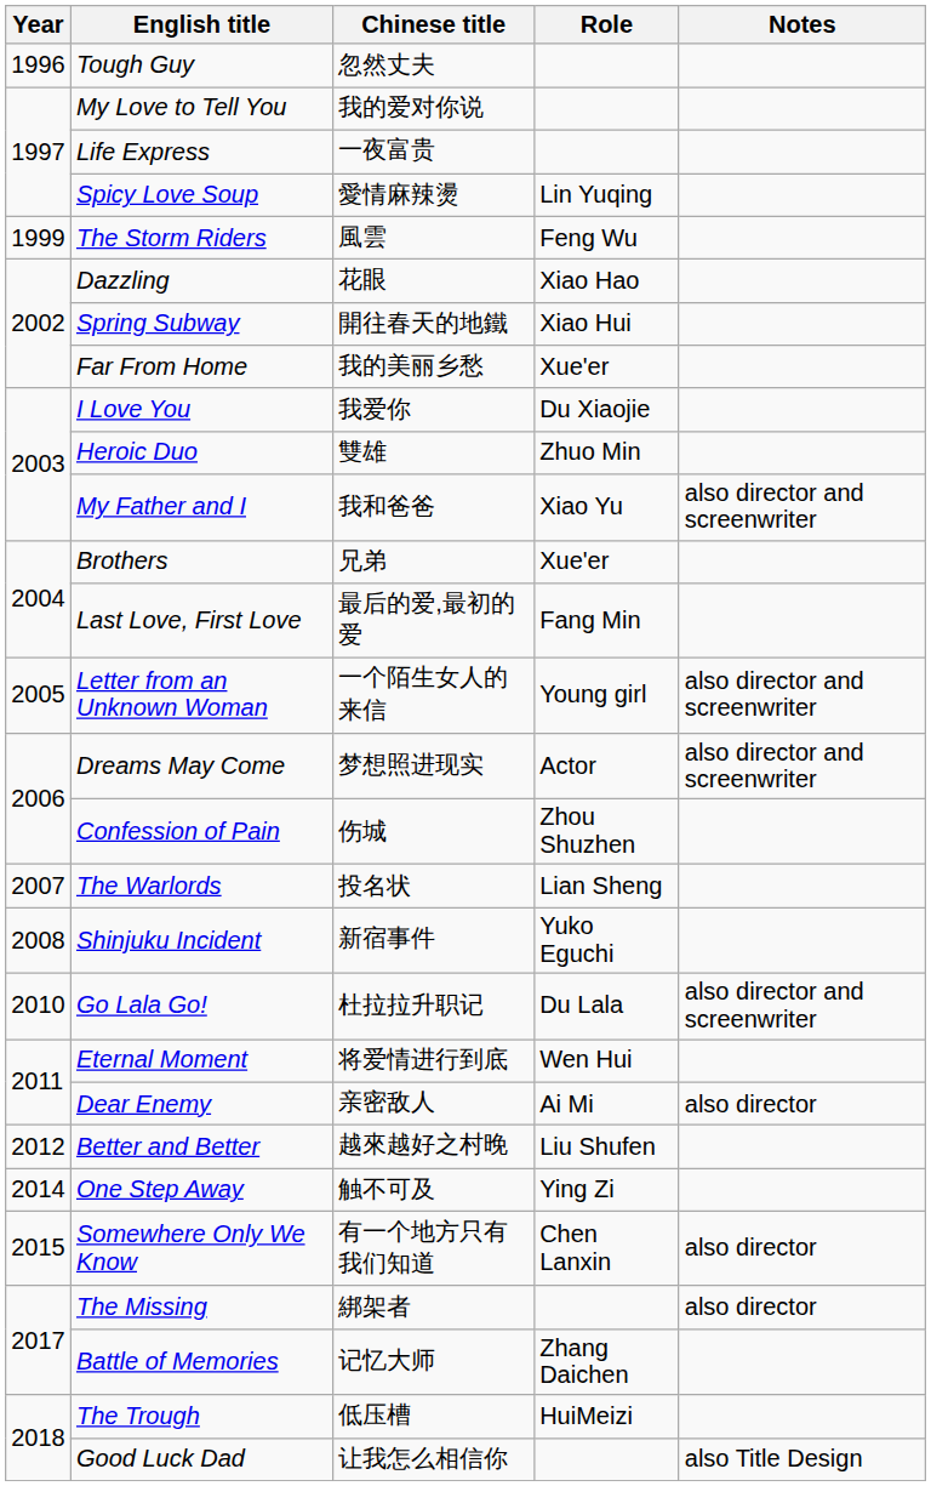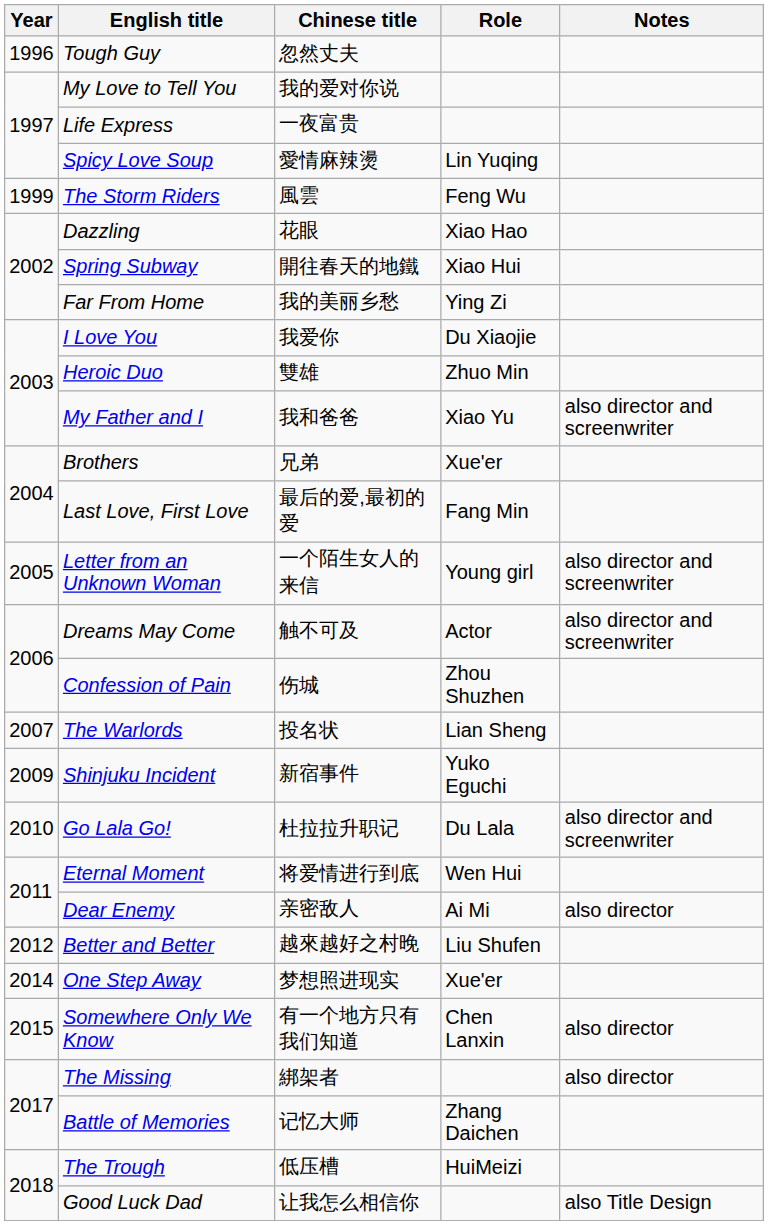Far From Home | Role: Xue'er -> Ying Zi
Dreams May Come | Chinese title: 梦想照进现实 -> 触不可及
Shinjuku Incident | Year: 2008 -> 2009
One Step Away | Chinese title: 触不可及 -> 梦想照进现实
One Step Away | Role: Ying Zi -> Xue'er
